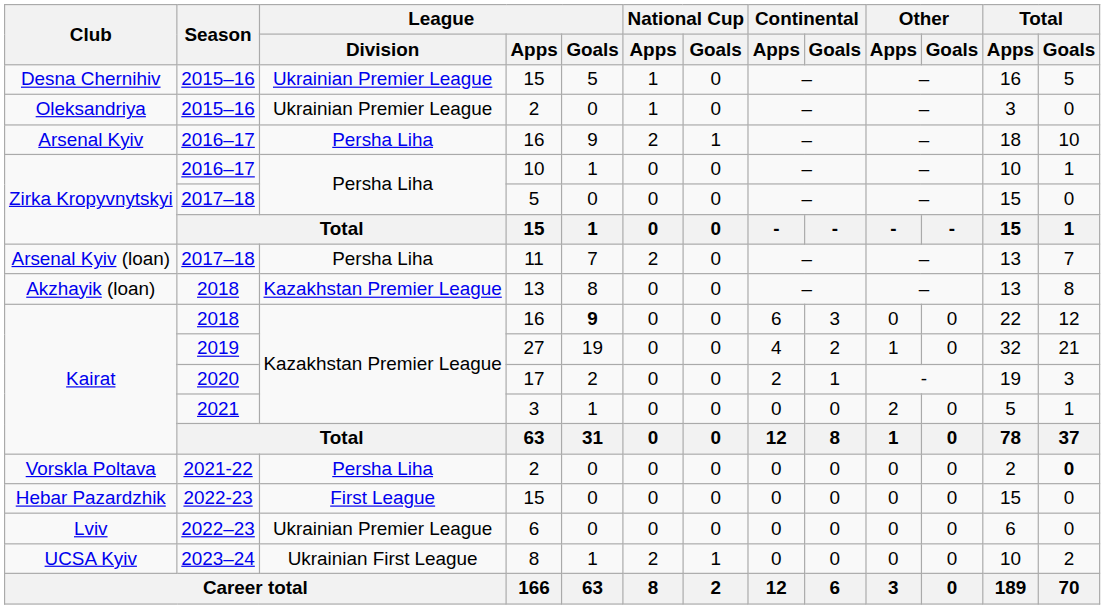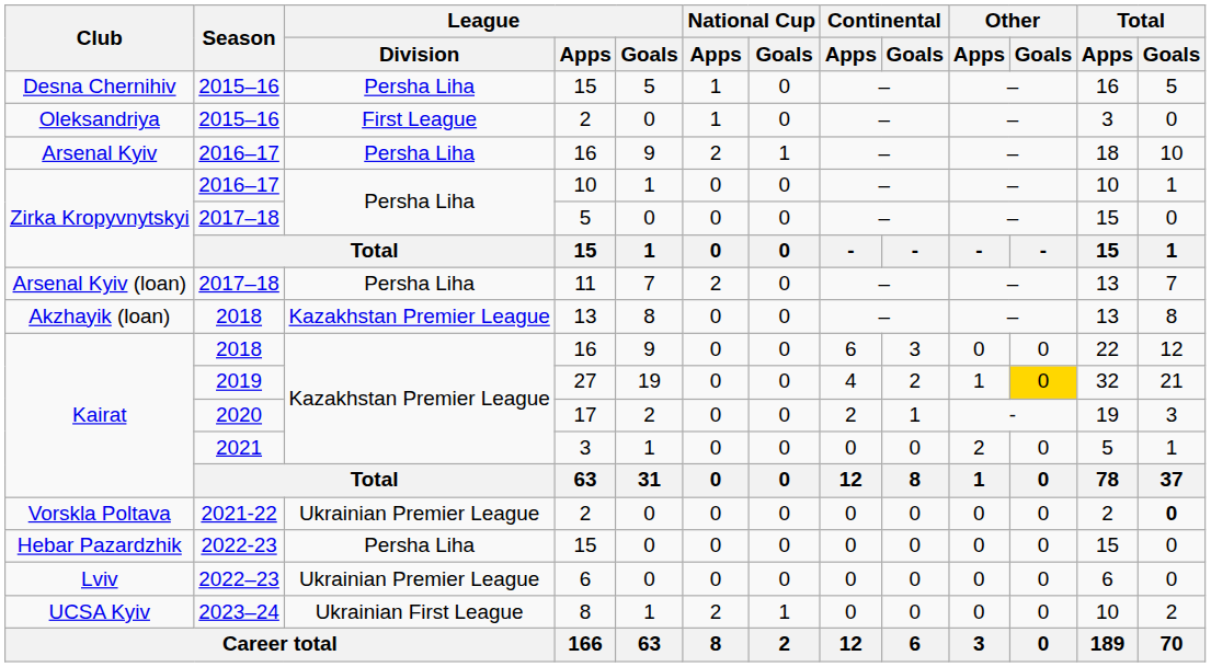Desna Chernihiv / 15 | League / Division: Ukrainian Premier League -> Persha Liha
Oleksandriya / 2 | League / Division: Ukrainian Premier League -> First League
Kairat / 16 | League / Goals: bold -> normal
27 | Other / Goals: no background -> gold background
Vorskla Poltava / 2 | League / Division: Persha Liha -> Ukrainian Premier League
Hebar Pazardzhik / 15 | League / Division: First League -> Persha Liha
